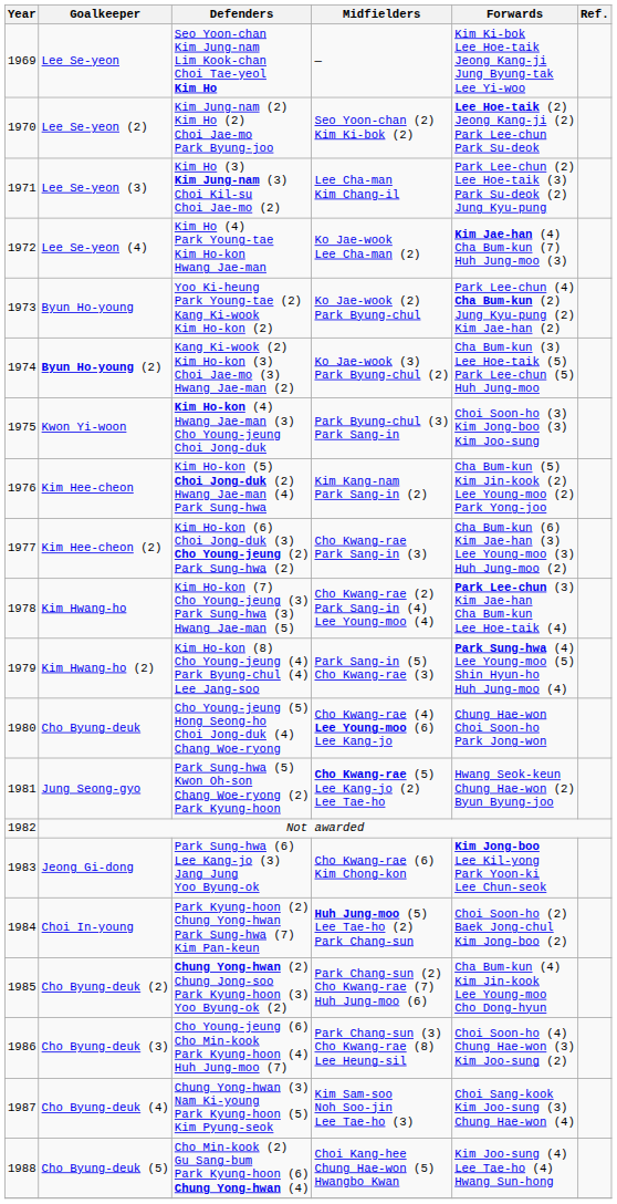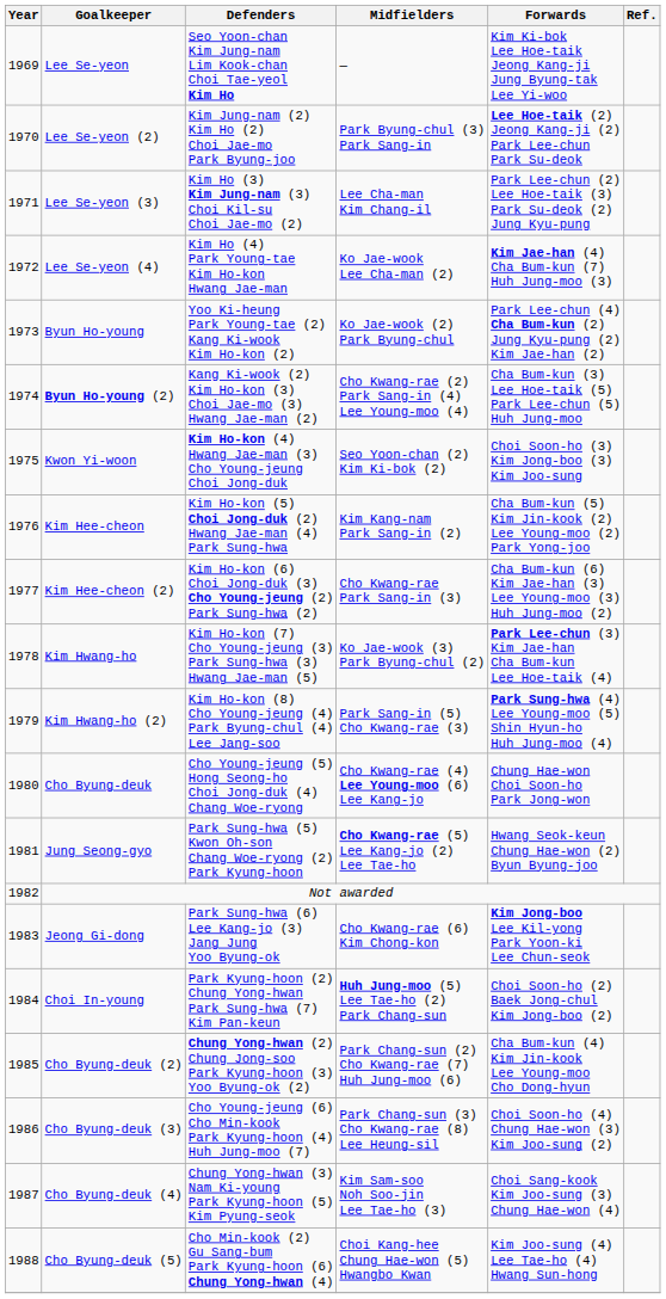Lee Se-yeon (2) | Midfielders: Seo Yoon-chan (2) Kim Ki-bok (2) -> Park Byung-chul (3) Park Sang-in
Byun Ho-young (2) | Midfielders: Ko Jae-wook (3) Park Byung-chul (2) -> Cho Kwang-rae (2) Park Sang-in (4) Lee Young-moo (4)
Kwon Yi-woon | Midfielders: Park Byung-chul (3) Park Sang-in -> Seo Yoon-chan (2) Kim Ki-bok (2)
Kim Hwang-ho | Midfielders: Cho Kwang-rae (2) Park Sang-in (4) Lee Young-moo (4) -> Ko Jae-wook (3) Park Byung-chul (2)
